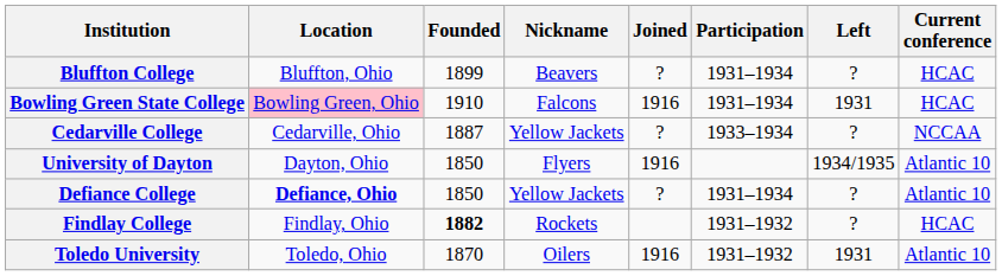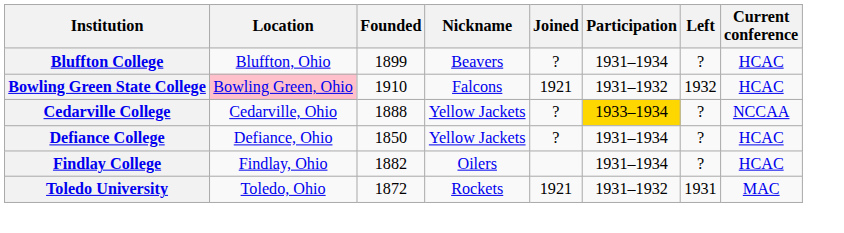Bowling Green State College | Joined: 1916 -> 1921
Bowling Green State College | Participation: 1931–1934 -> 1931–1932
Bowling Green State College | Left: 1931 -> 1932
Cedarville College | Founded: 1887 -> 1888
Cedarville College | Participation: no background -> gold background
- row: University of Dayton | Dayton, Ohio | 1850 | Flyers | 1916 | 1934/1935 | Atlantic 10
Defiance College | Location: bold -> normal
Defiance College | Current conference: Atlantic 10 -> HCAC
Findlay College | Founded: bold -> normal
Findlay College | Nickname: Rockets -> Oilers
Findlay College | Participation: 1931–1932 -> 1931–1934
Toledo University | Founded: 1870 -> 1872
Toledo University | Nickname: Oilers -> Rockets
Toledo University | Joined: 1916 -> 1921
Toledo University | Current conference: Atlantic 10 -> MAC
